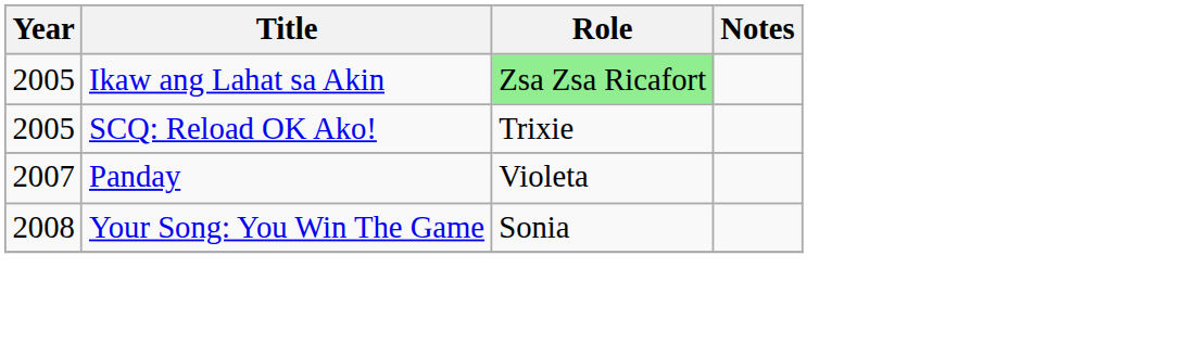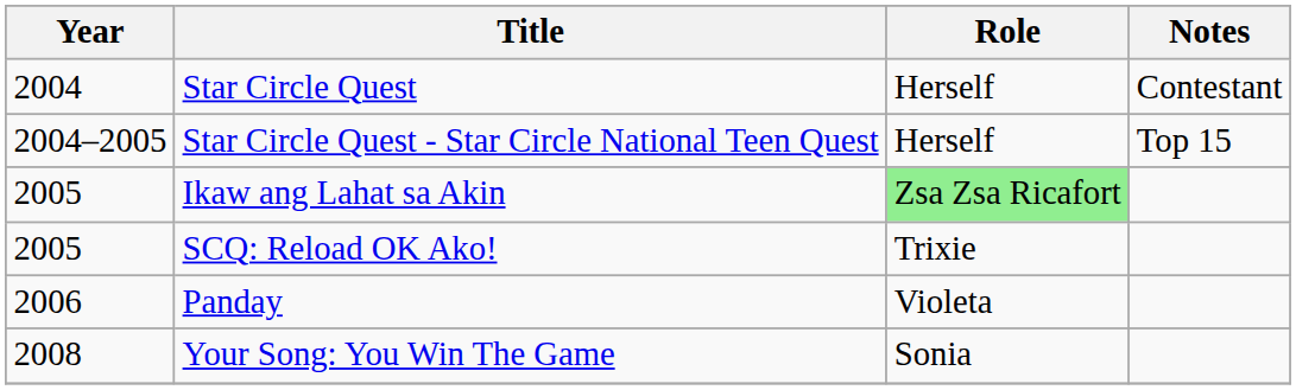+ row: 2004 | Star Circle Quest | Herself | Contestant
+ row: 2004–2005 | Star Circle Quest - Star Circle National Teen Quest | Herself | Top 15
Panday | Year: 2007 -> 2006
